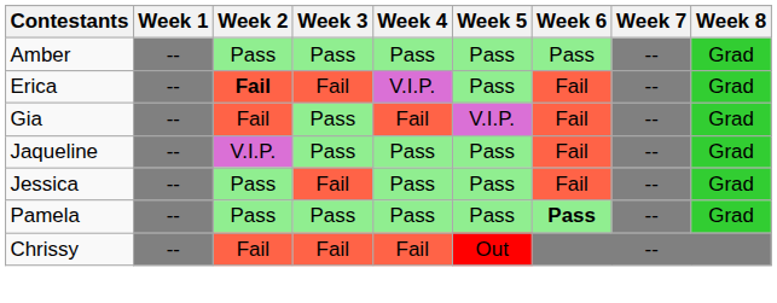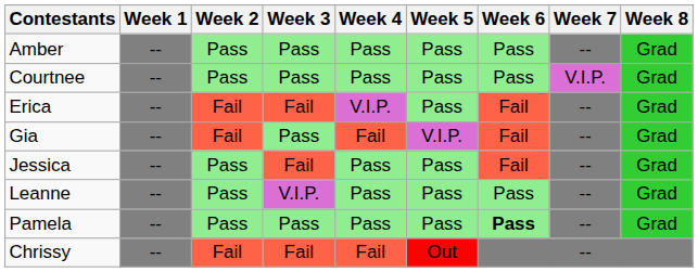+ row: Courtnee | -- | Pass | Pass | Pass | Pass | Pass | V.I.P. | Grad
Erica | Week 2: bold -> normal
- row: Jaqueline | -- | V.I.P. | Pass | Pass | Pass | Fail | -- | Grad
+ row: Leanne | -- | Pass | V.I.P. | Pass | Pass | Pass | -- | Grad
